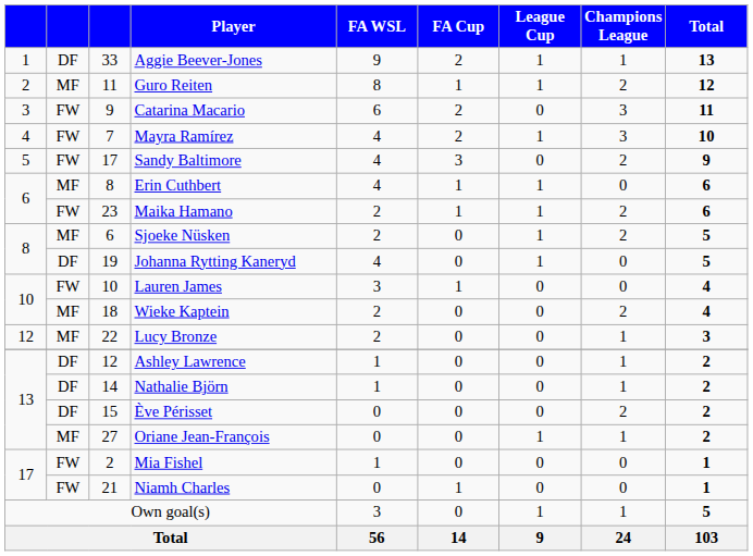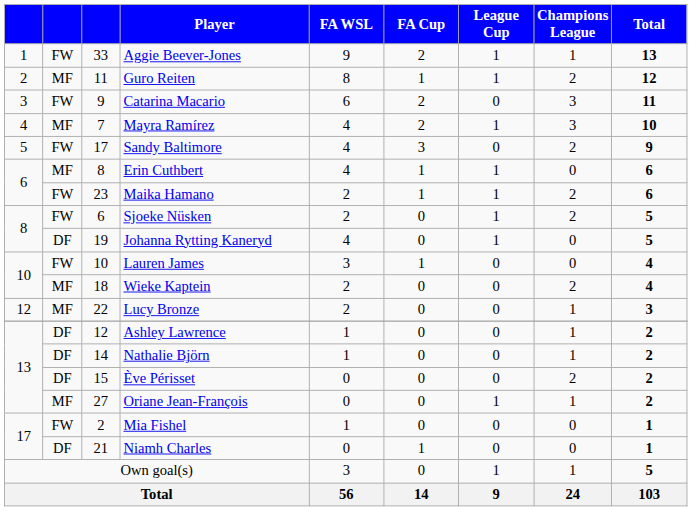Aggie Beever-Jones | column 2: DF -> FW
Mayra Ramírez | column 2: FW -> MF
Sjoeke Nüsken | column 2: MF -> FW
Niamh Charles | column 2: FW -> DF
